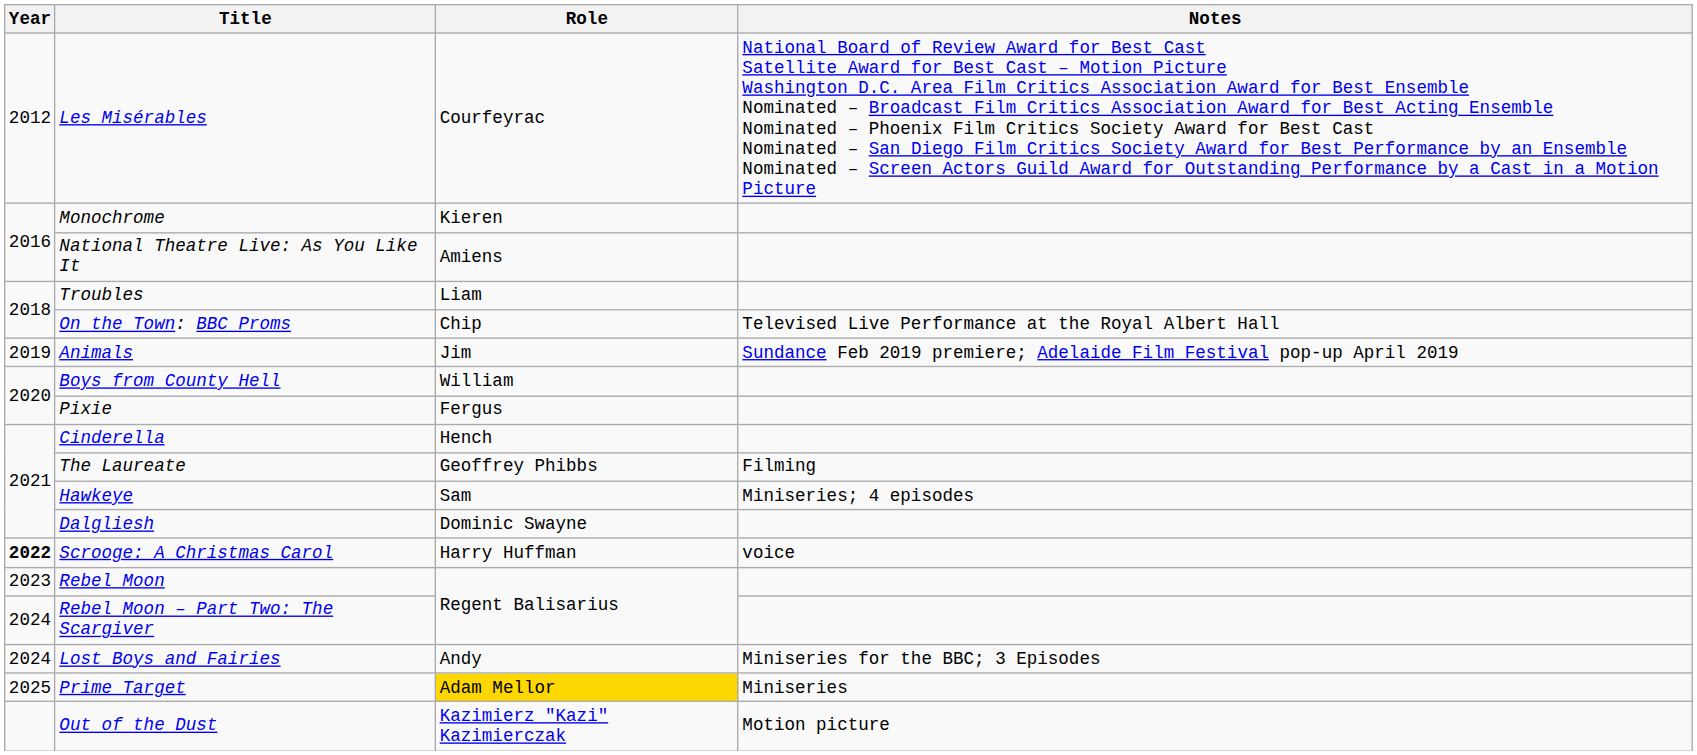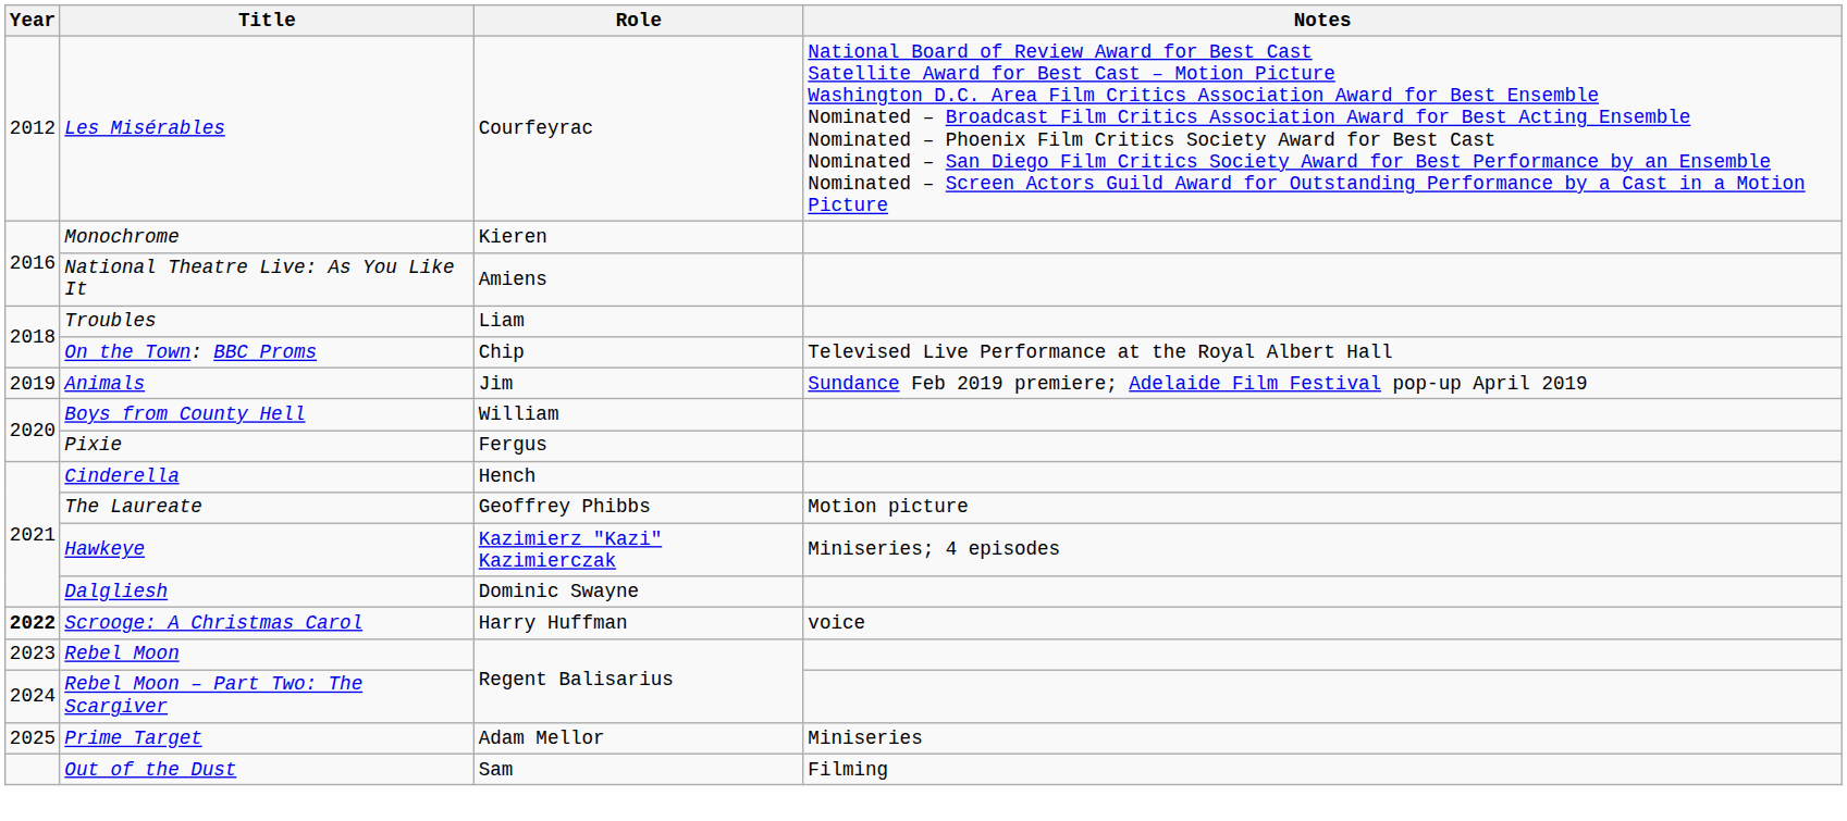The Laureate | Notes: Filming -> Motion picture
Hawkeye | Role: Sam -> Kazimierz "Kazi" Kazimierczak
- row: 2024 | Lost Boys and Fairies | Andy | Miniseries for the BBC; 3 Episodes
Prime Target | Role: gold background -> no background
Out of the Dust | Role: Kazimierz "Kazi" Kazimierczak -> Sam
Out of the Dust | Notes: Motion picture -> Filming
